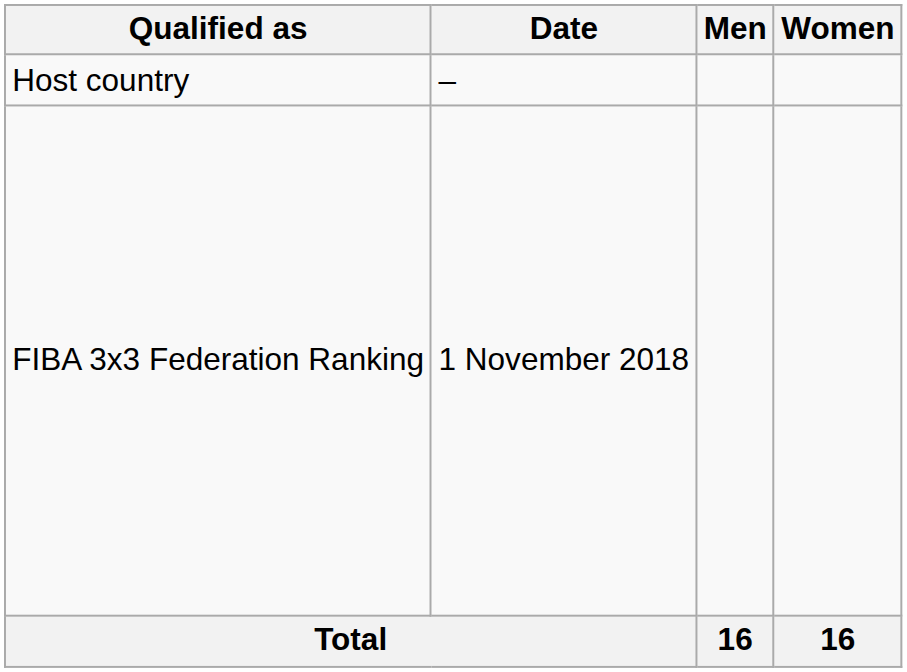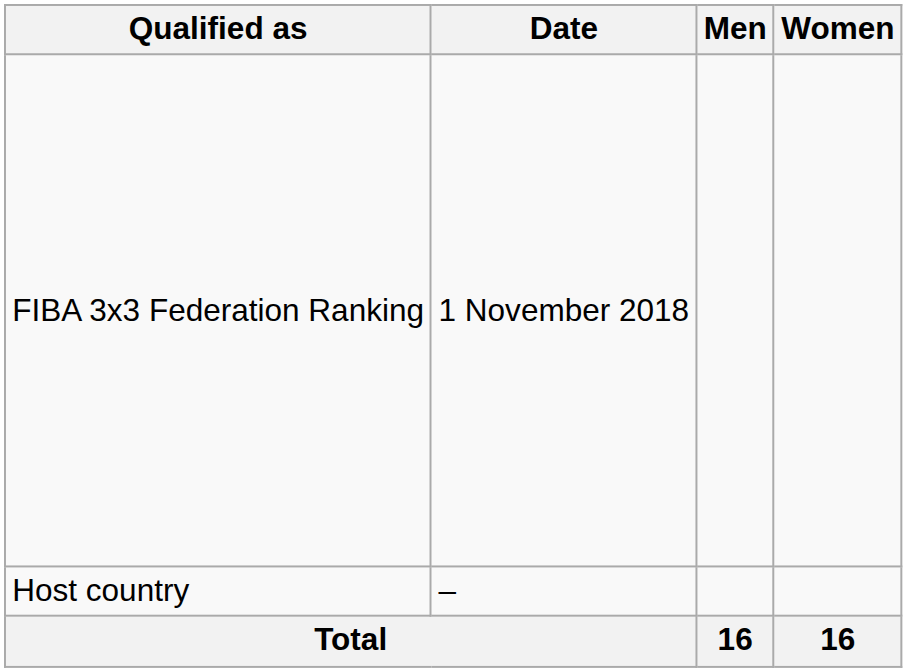rows swapped: Host country <-> FIBA 3x3 Federation Ranking
